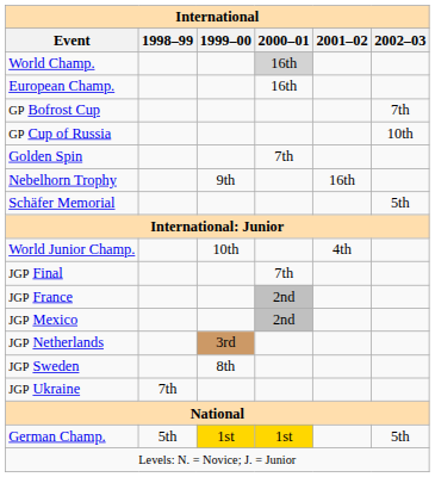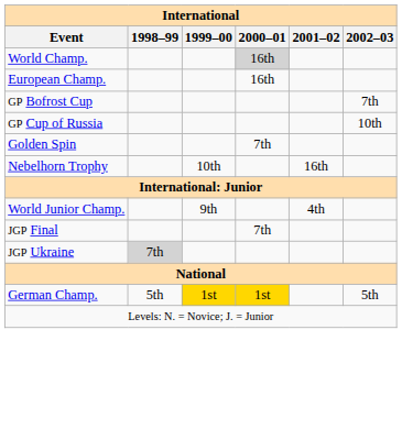Nebelhorn Trophy | 1999–00: 9th -> 10th
- row: Schäfer Memorial | 5th
World Junior Champ. | 1999–00: 10th -> 9th
- row: JGP France | 2nd
- row: JGP Mexico | 2nd
- row: JGP Netherlands | 3rd
- row: JGP Sweden | 8th
JGP Ukraine | 1998–99: no background -> lightgrey background
